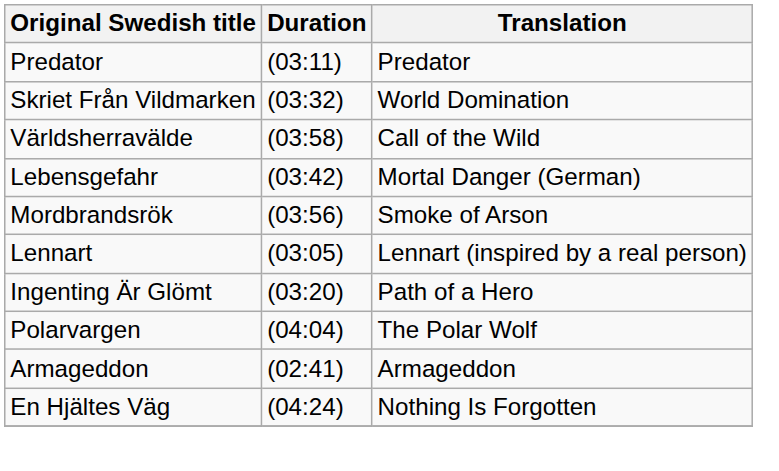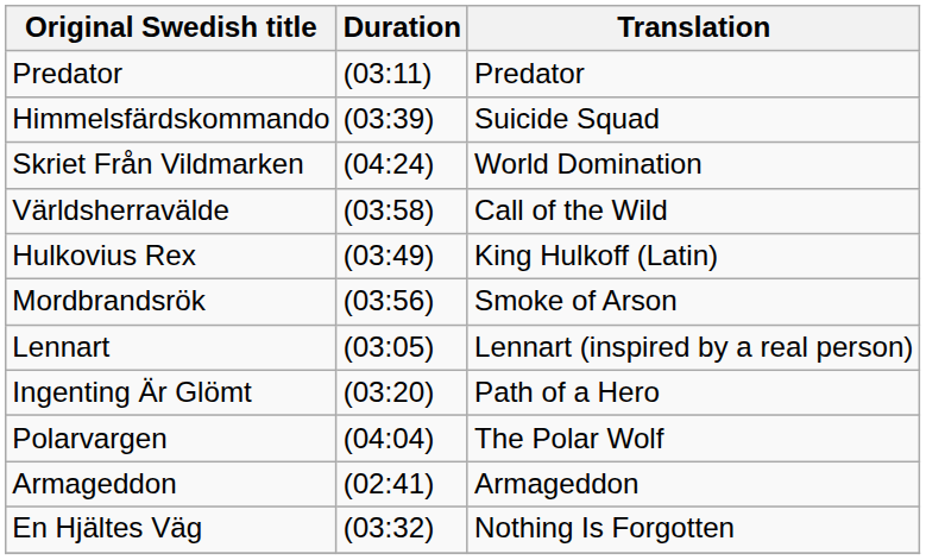+ row: Himmelsfärdskommando | (03:39) | Suicide Squad
Skriet Från Vildmarken | Duration: (03:32) -> (04:24)
- row: Lebensgefahr | (03:42) | Mortal Danger (German)
+ row: Hulkovius Rex | (03:49) | King Hulkoff (Latin)
En Hjältes Väg | Duration: (04:24) -> (03:32)
